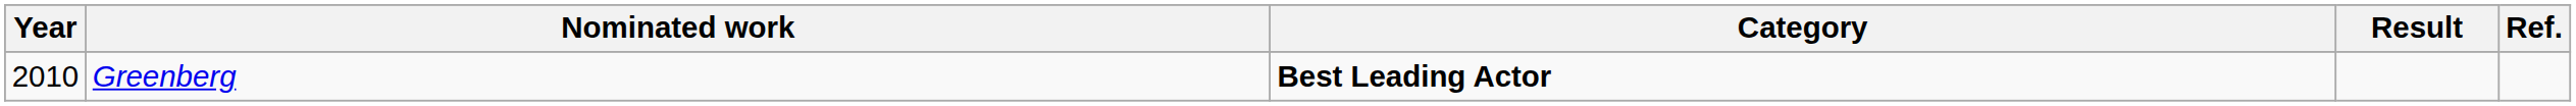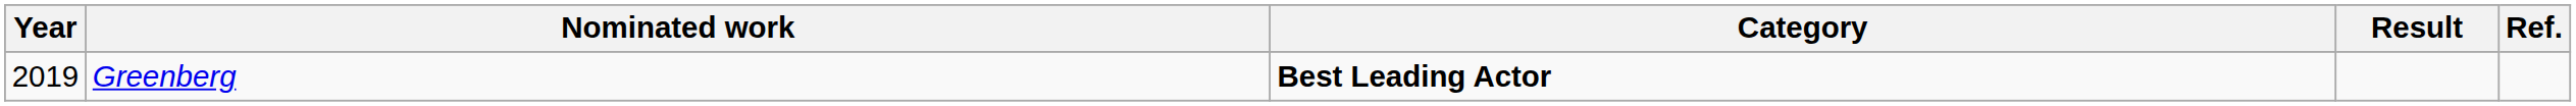Greenberg | Year: 2010 -> 2019
